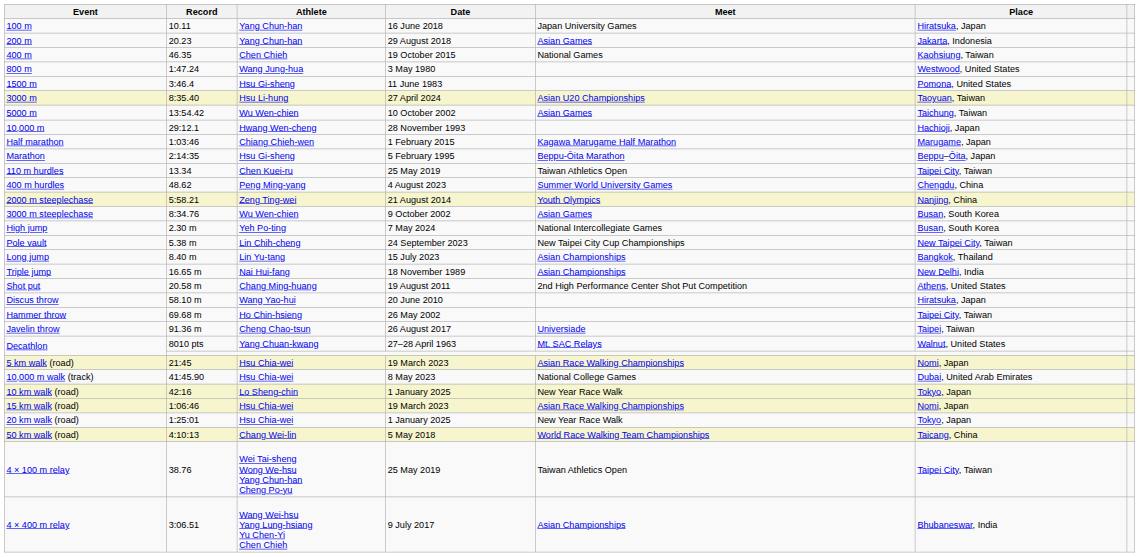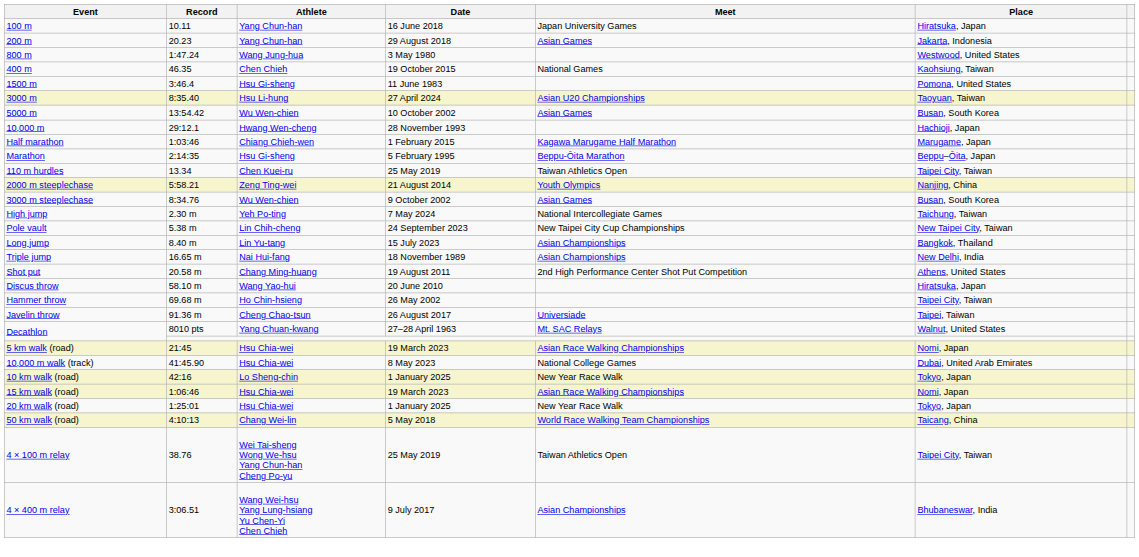rows swapped: 400 m <-> 800 m
5000 m | Place: Taichung, Taiwan -> Busan, South Korea
- row: 400 m hurdles | 48.62 | Peng Ming-yang | 4 August 2023 | Summer World University Games | Chengdu, China
High jump | Place: Busan, South Korea -> Taichung, Taiwan
